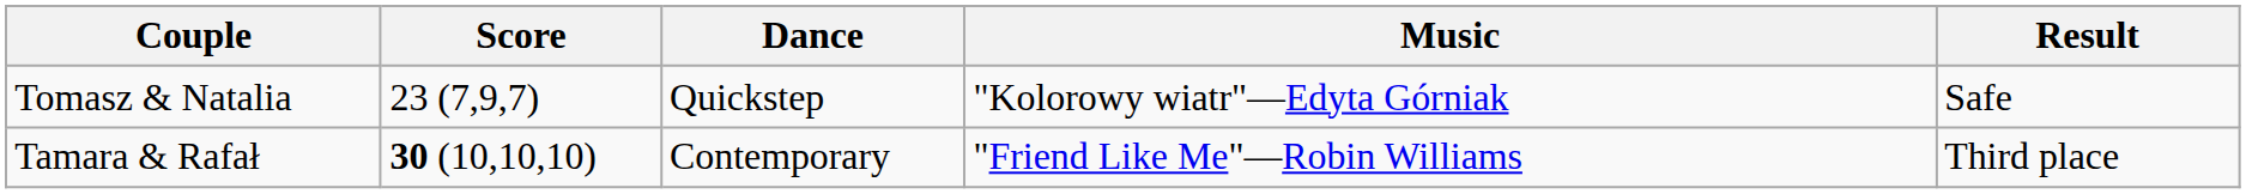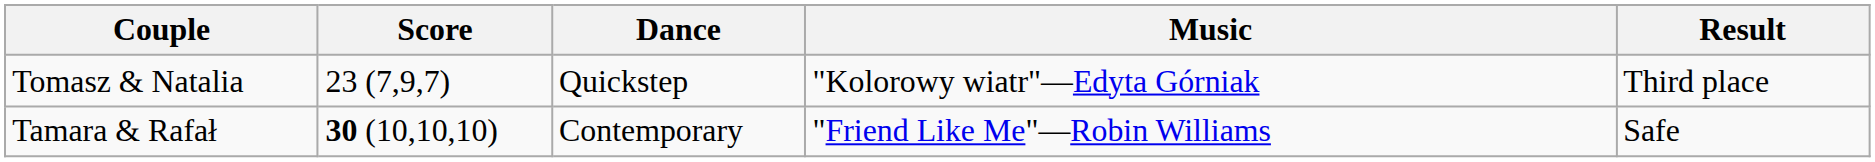Tomasz & Natalia | Result: Safe -> Third place
Tamara & Rafał | Result: Third place -> Safe
